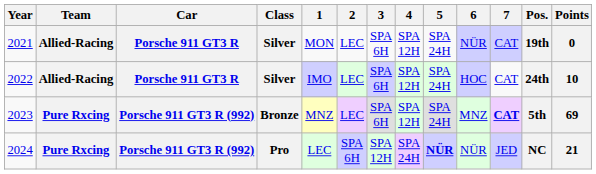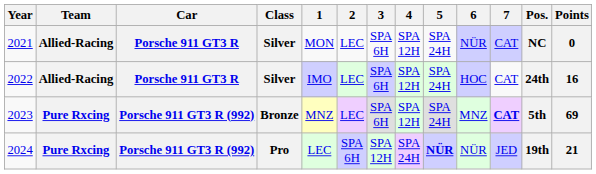2021 | Pos.: 19th -> NC
2022 | Points: 10 -> 16
2024 | Pos.: NC -> 19th
